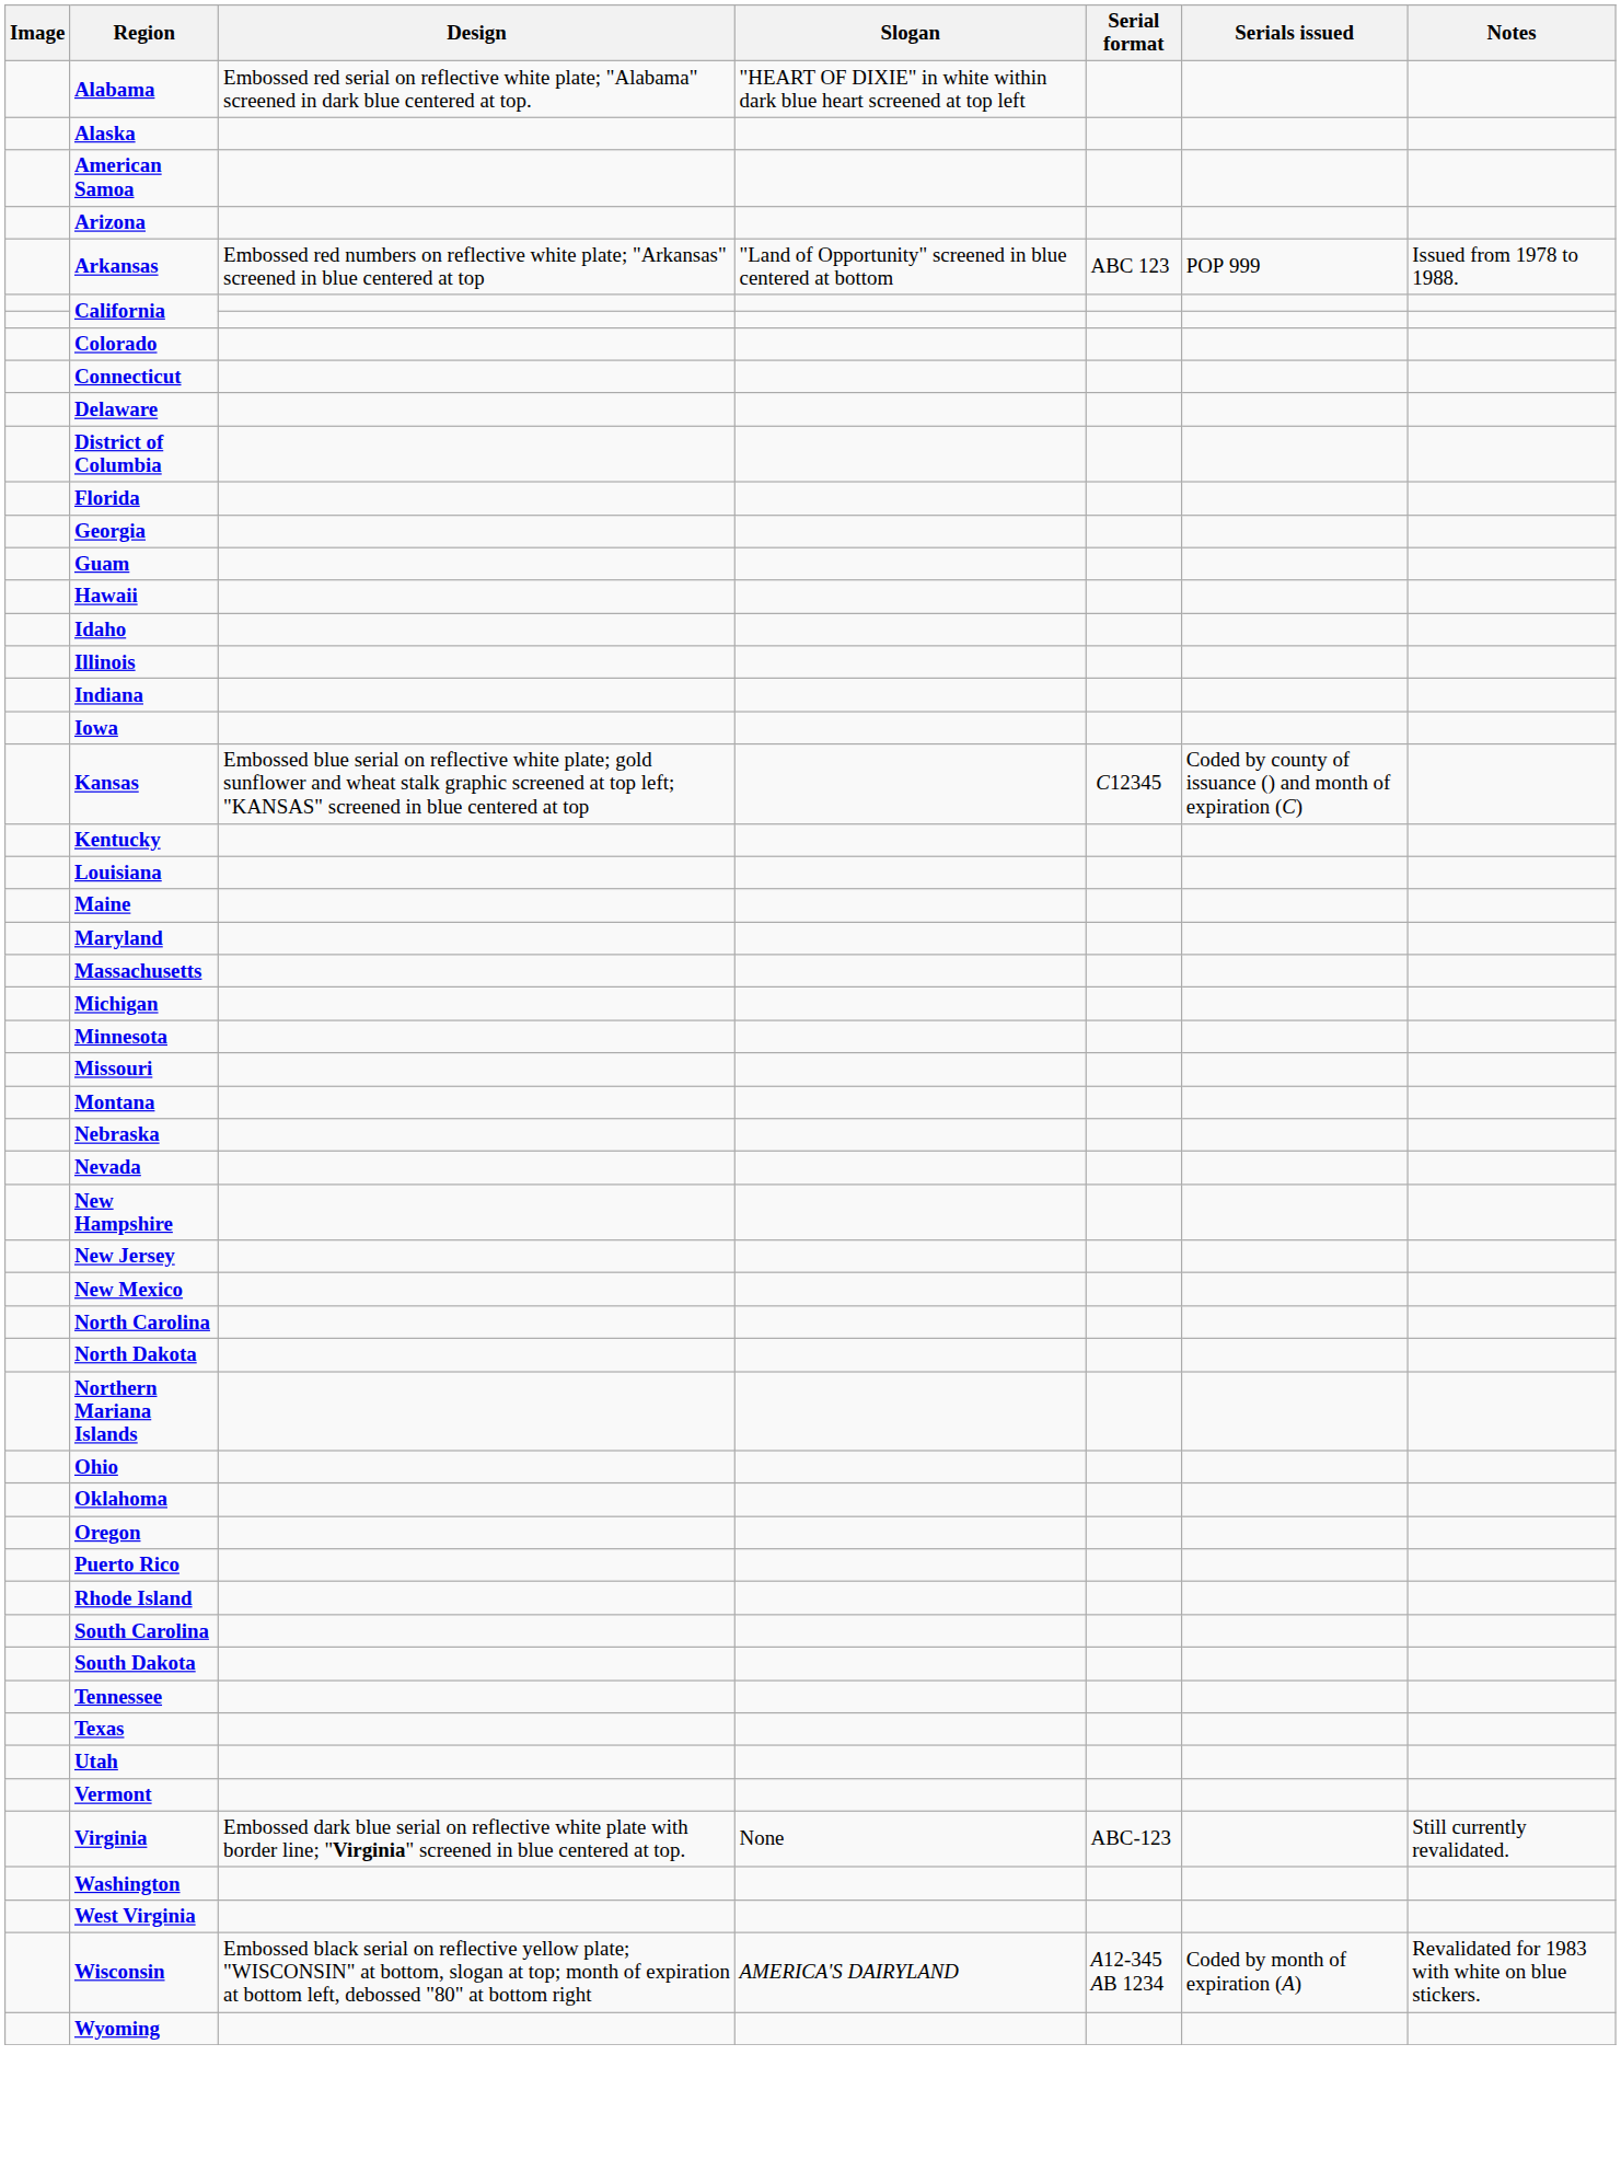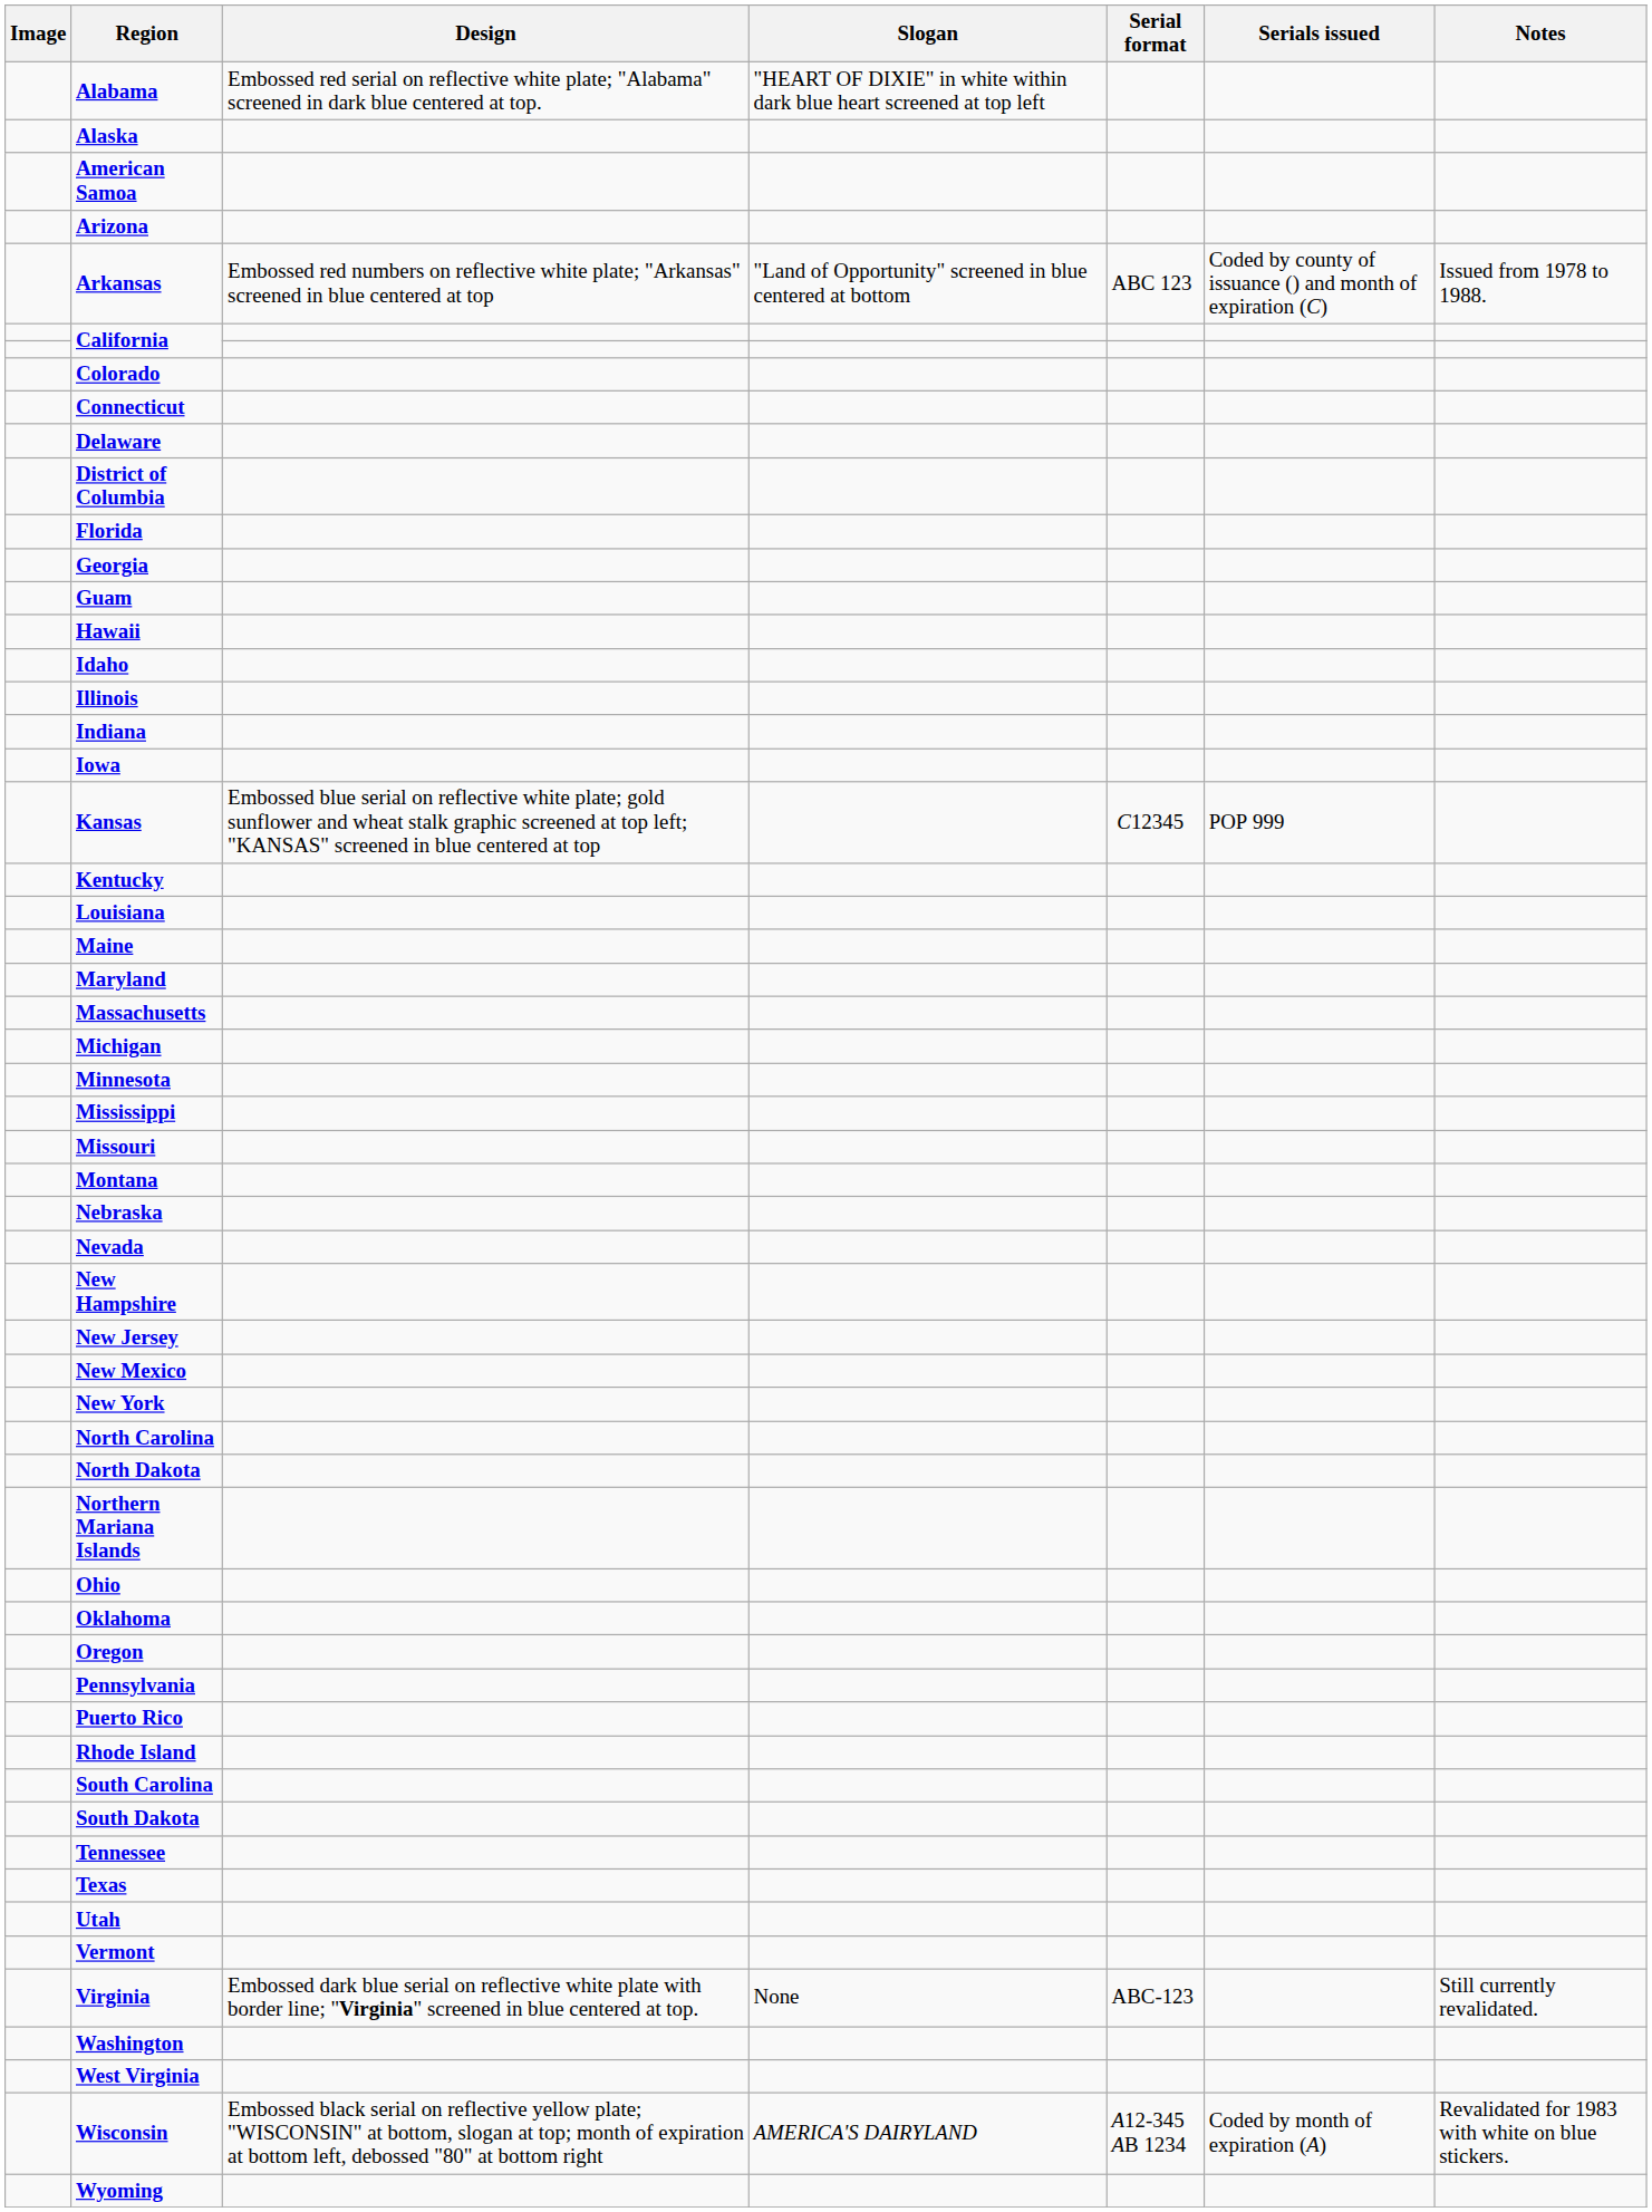Arkansas | Serials issued: POP 999 -> Coded by county of issuance () and month of expiration (C)
Kansas | Serials issued: Coded by county of issuance () and month of expiration (C) -> POP 999
+ row: Mississippi
+ row: New York
+ row: Pennsylvania
